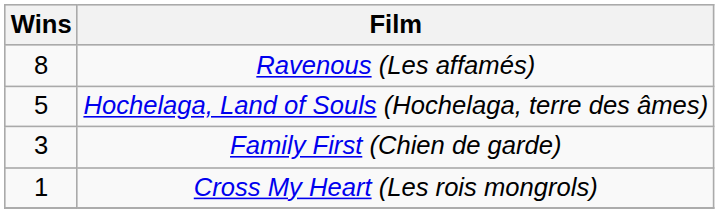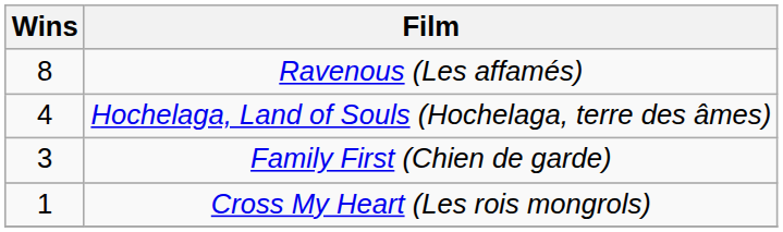Hochelaga, Land of Souls (Hochelaga, terre des âmes) | Wins: 5 -> 4
